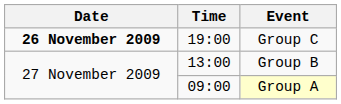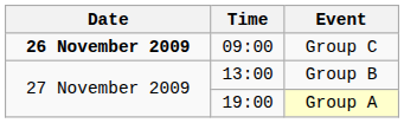Group C | Time: 19:00 -> 09:00
Group A | Time: 09:00 -> 19:00
